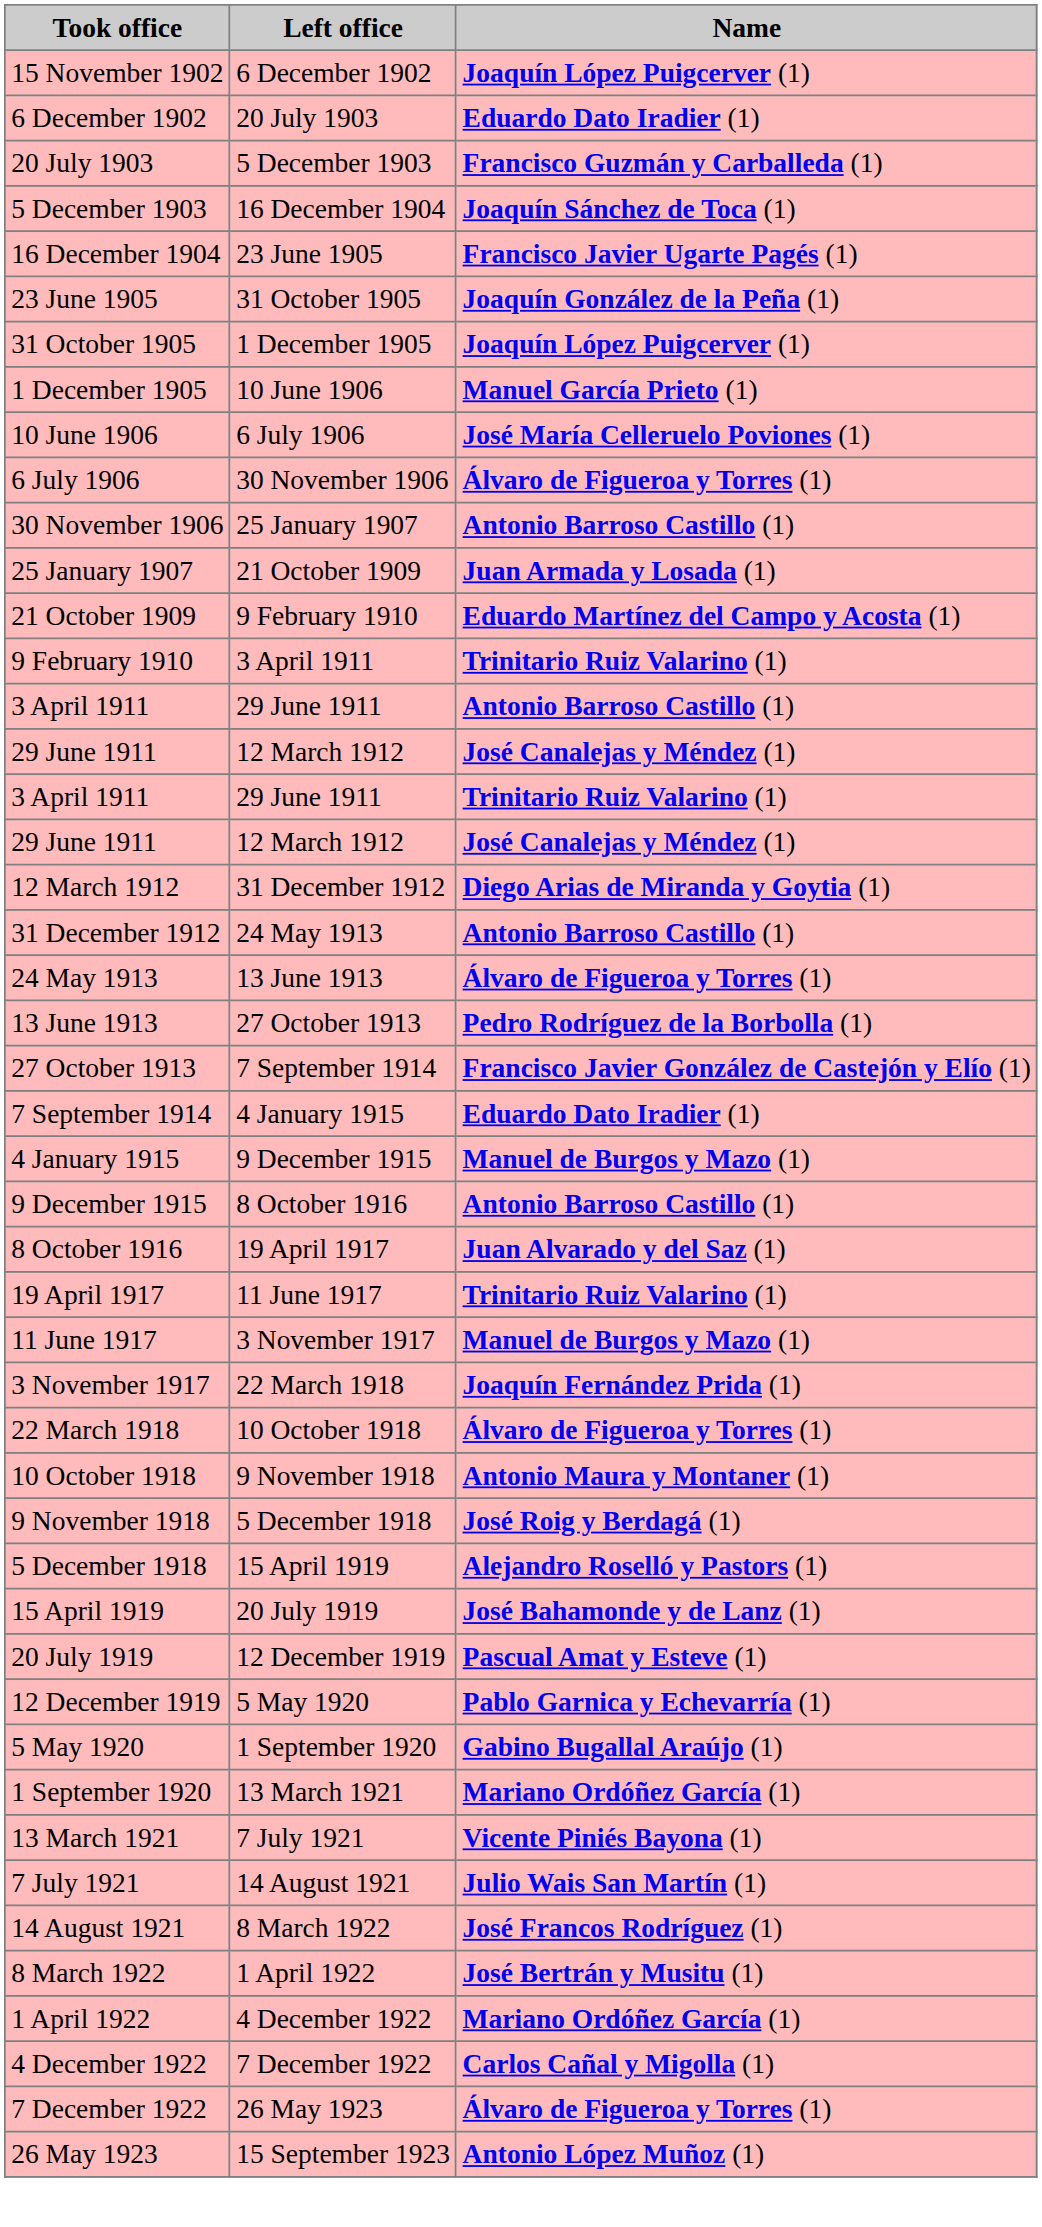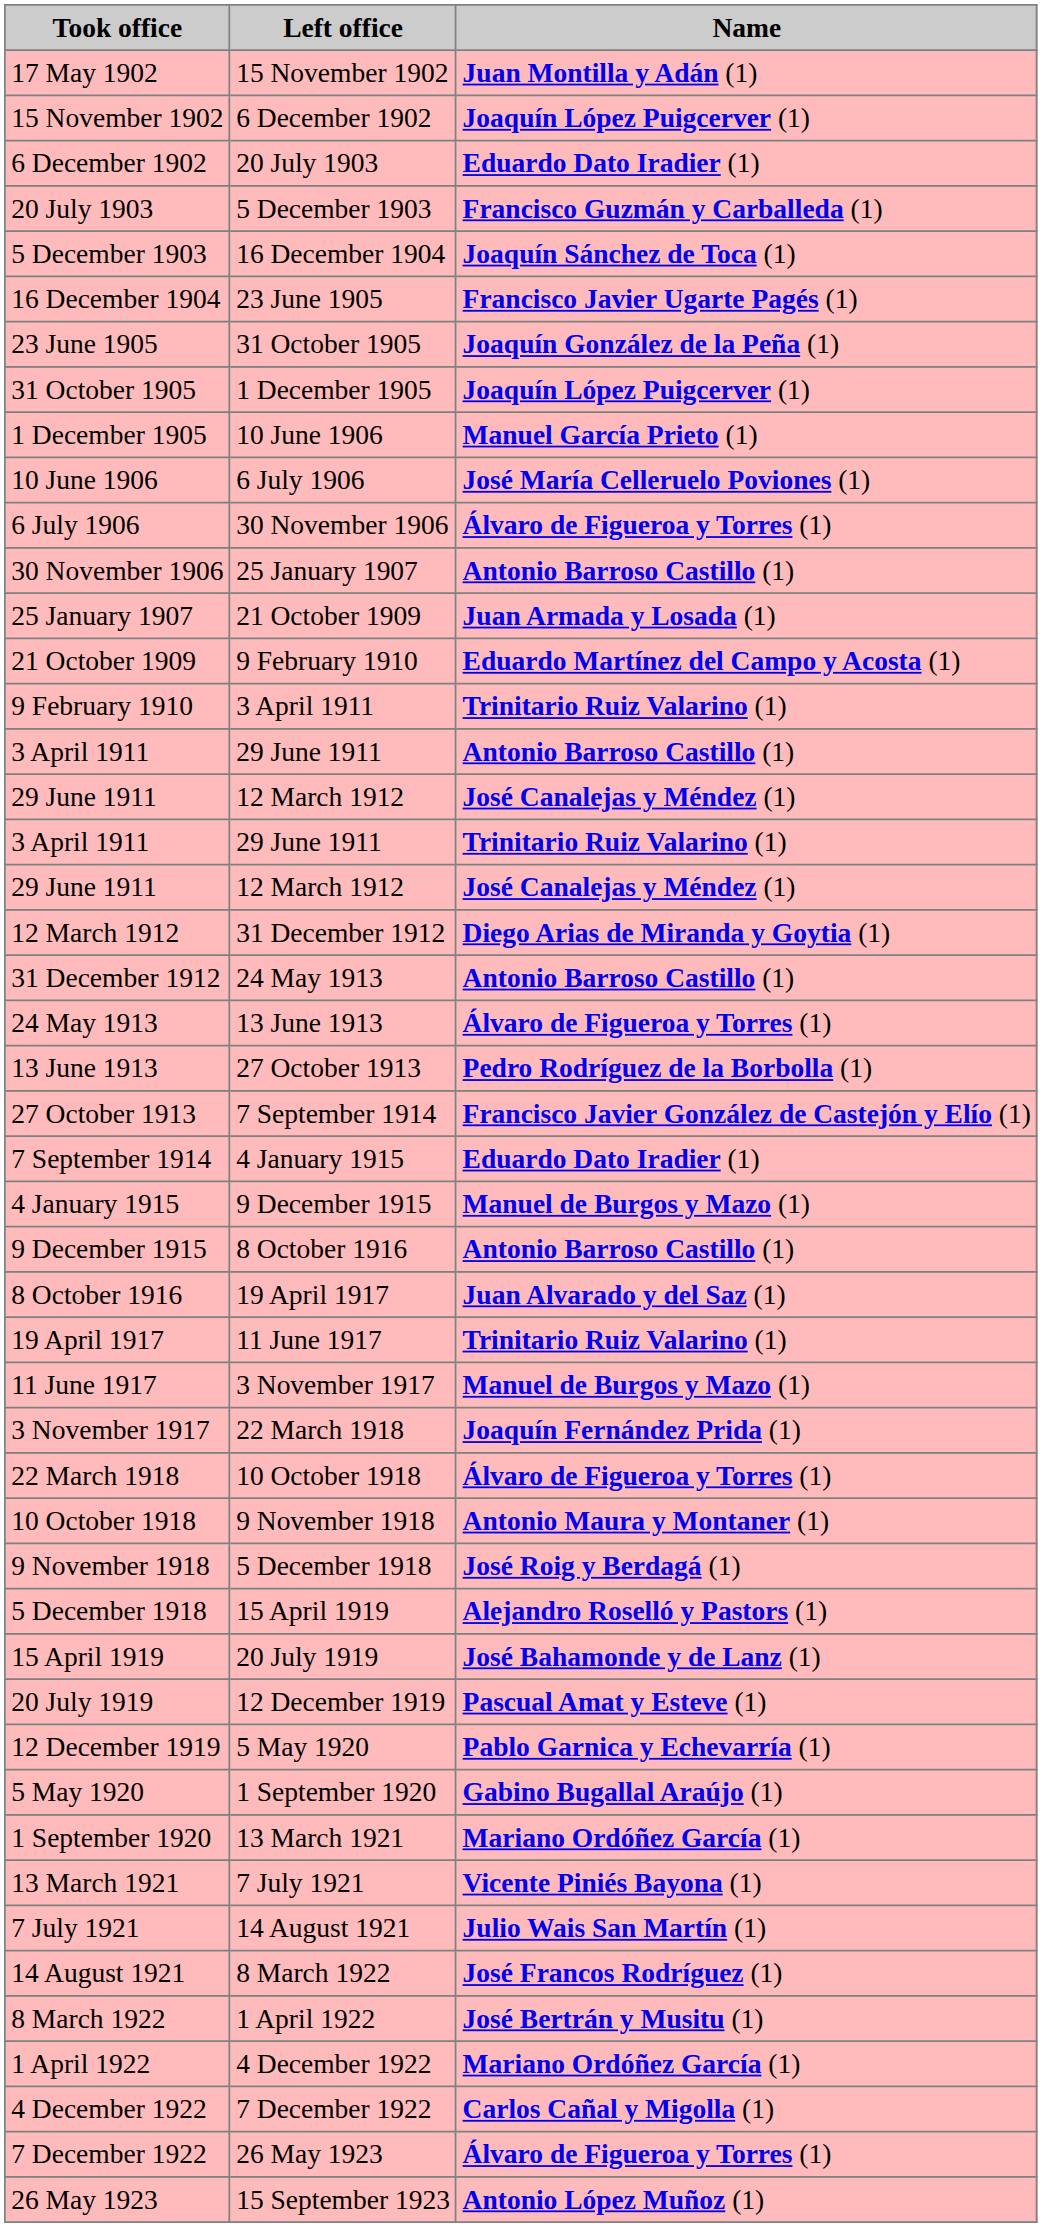+ row: 17 May 1902 | 15 November 1902 | Juan Montilla y Adán (1)
